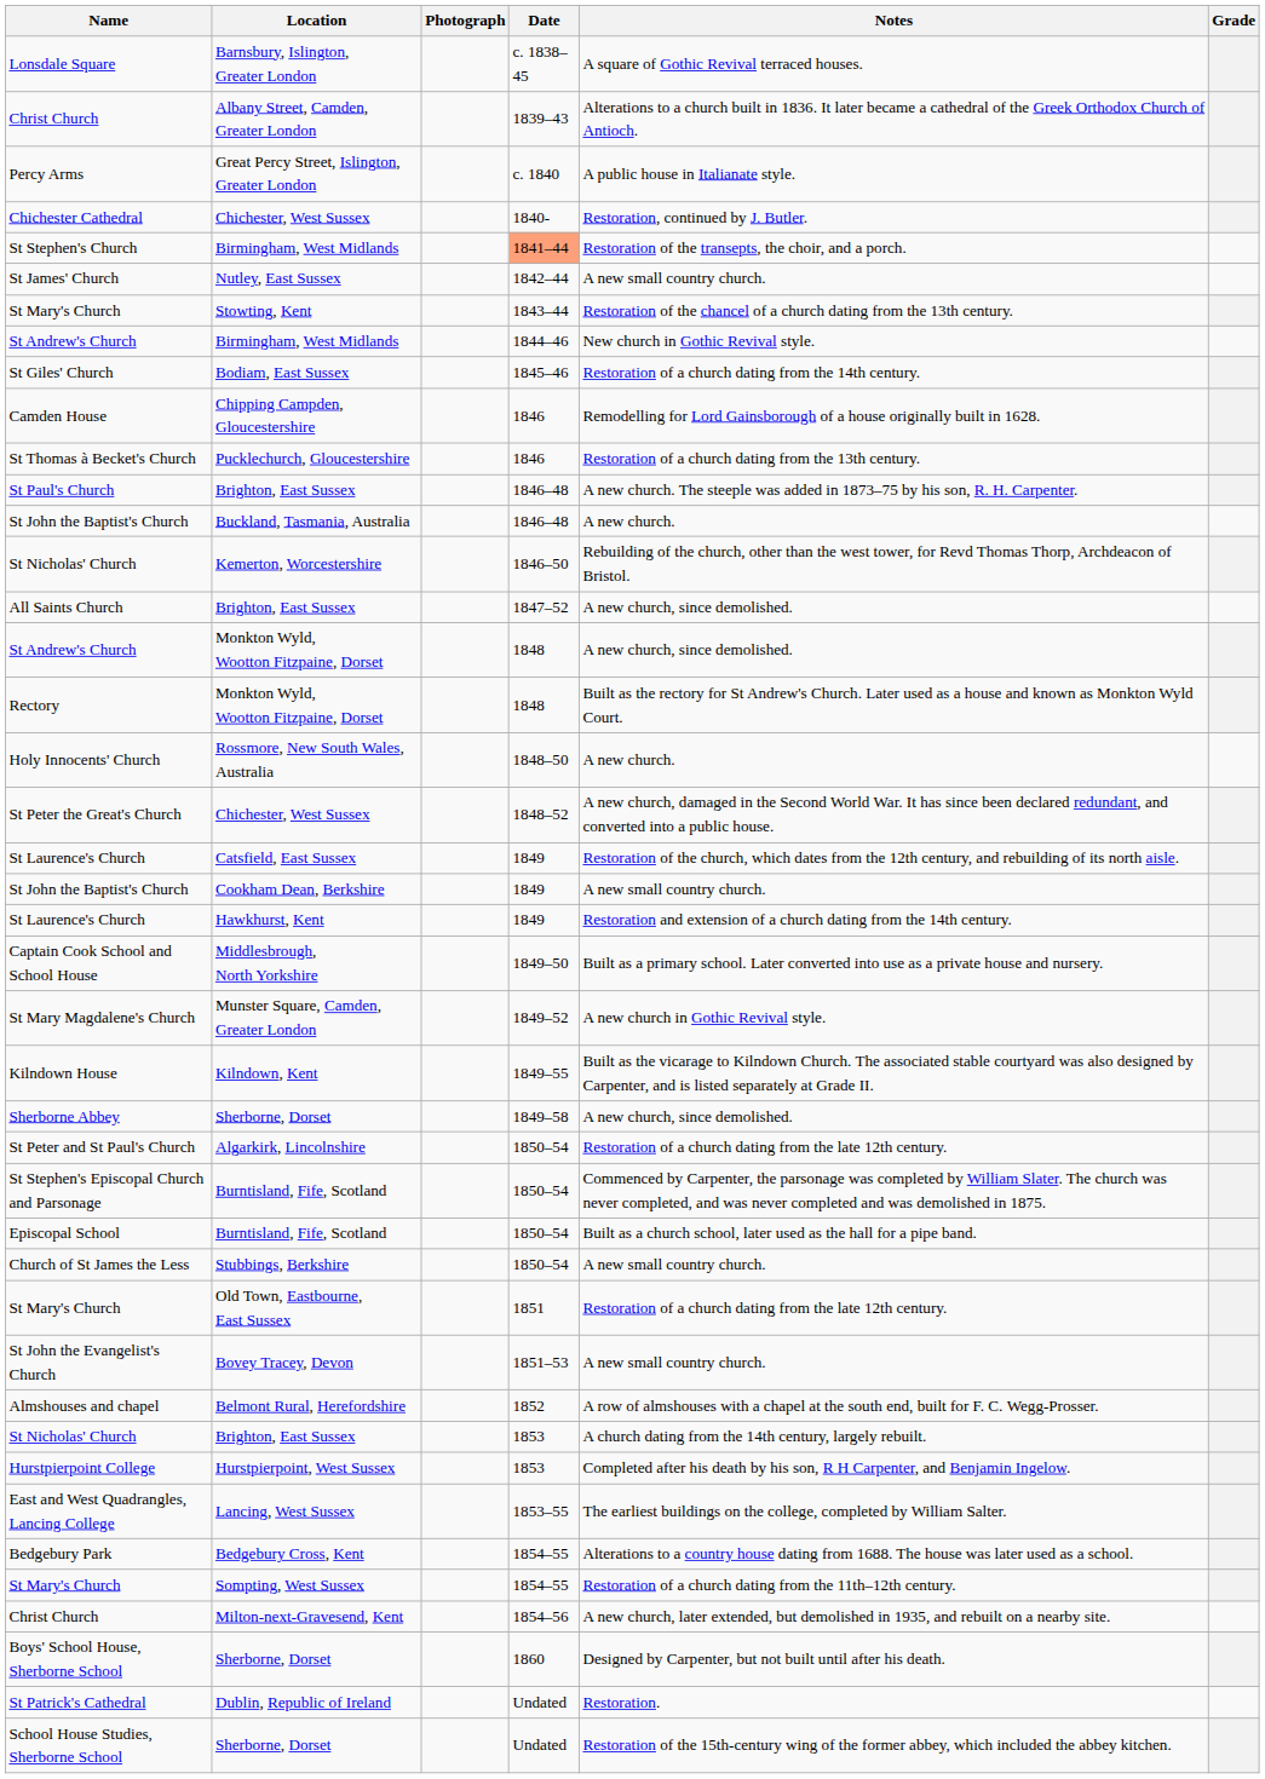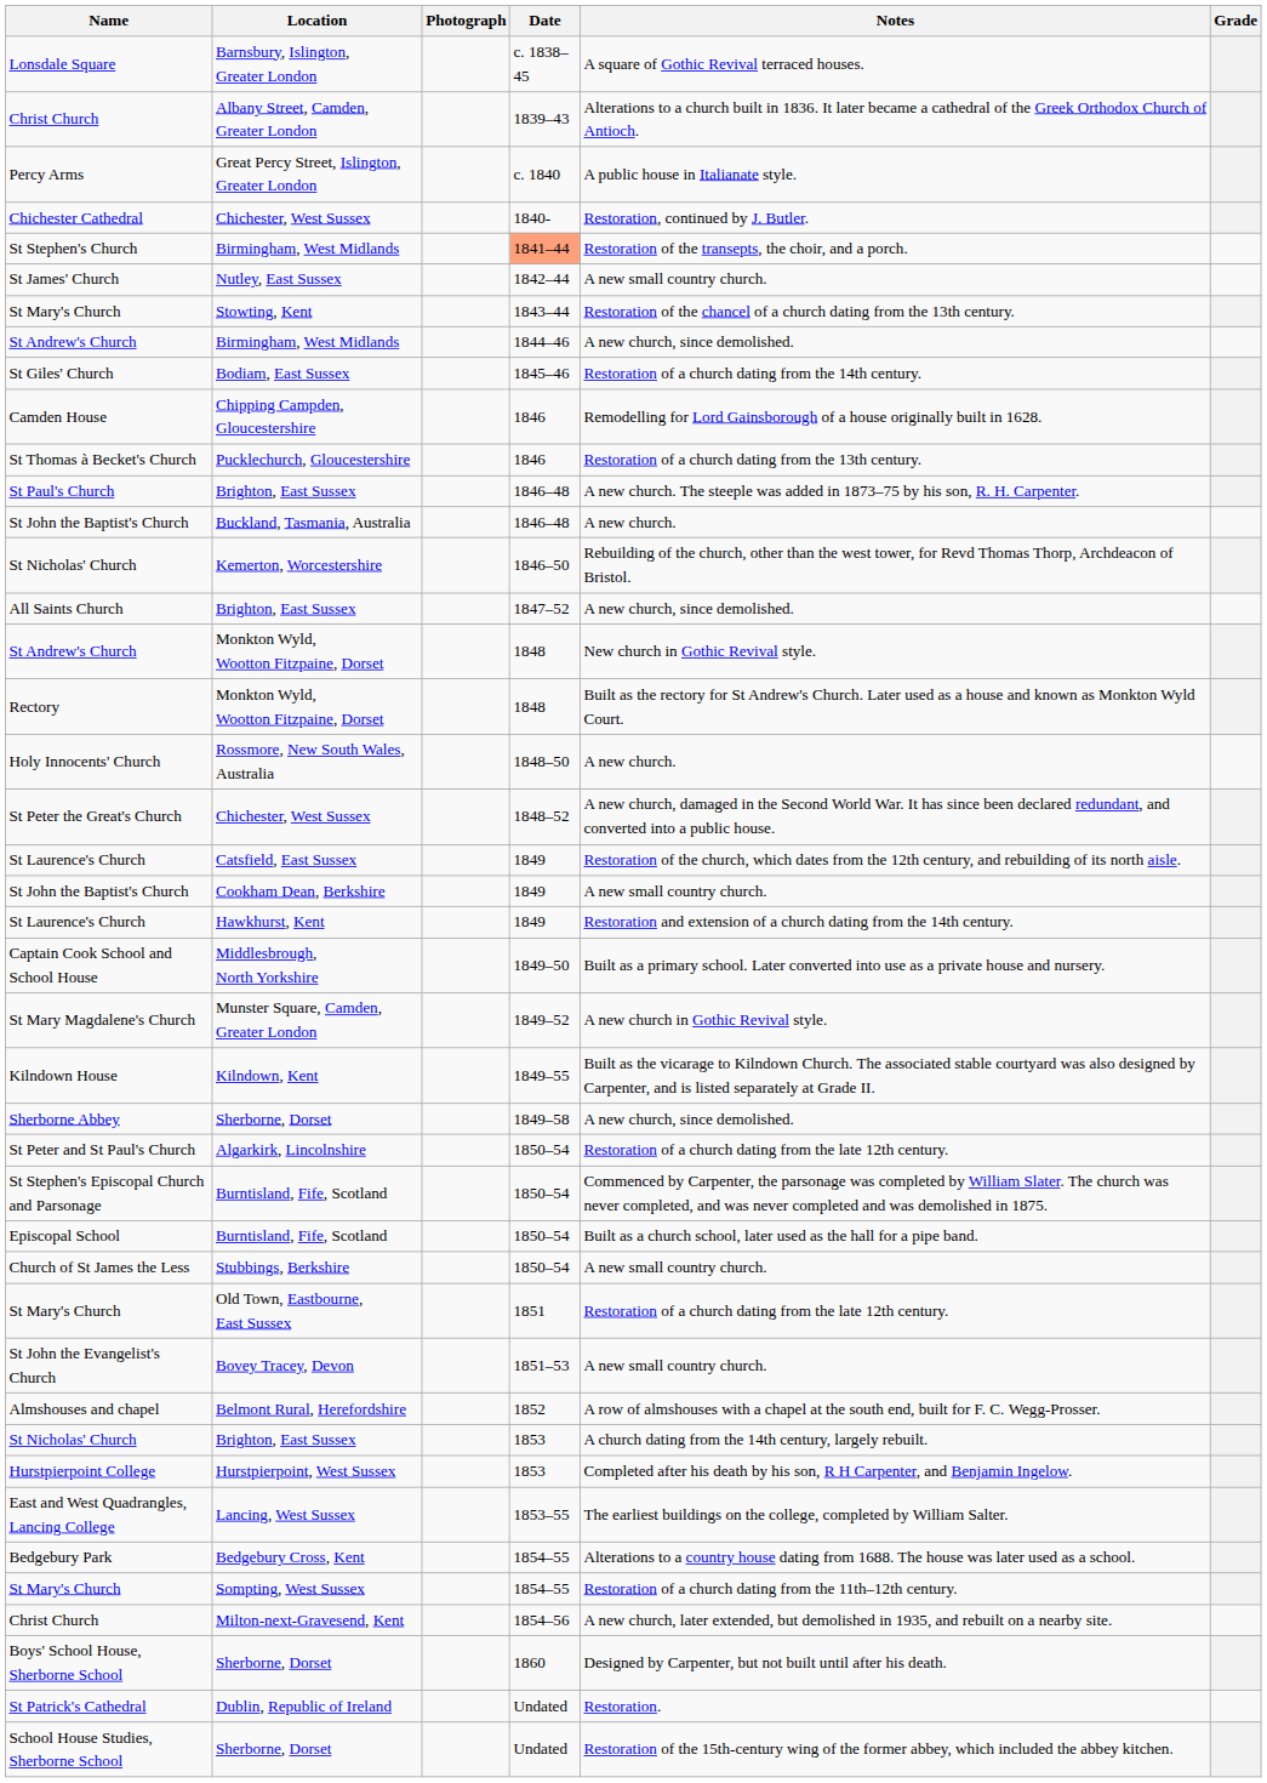St Andrew's Church / Birmingham, West Midlands | Notes: New church in Gothic Revival style. -> A new church, since demolished.
St Andrew's Church / Monkton Wyld, Wootton Fitzpaine, Dorset | Notes: A new church, since demolished. -> New church in Gothic Revival style.
